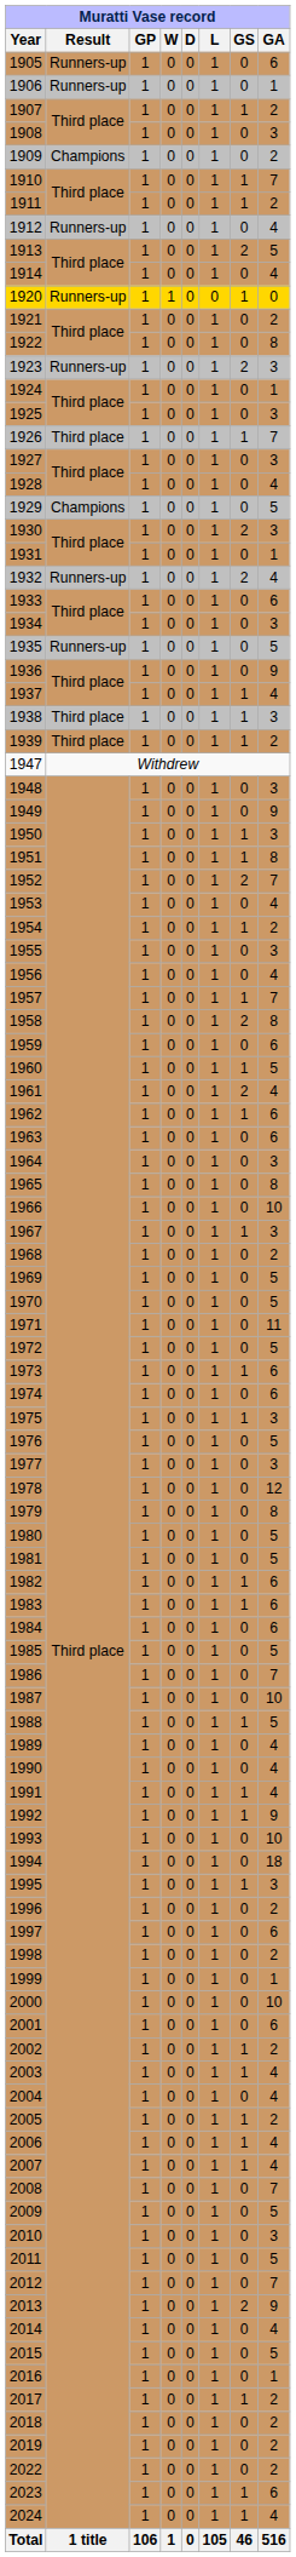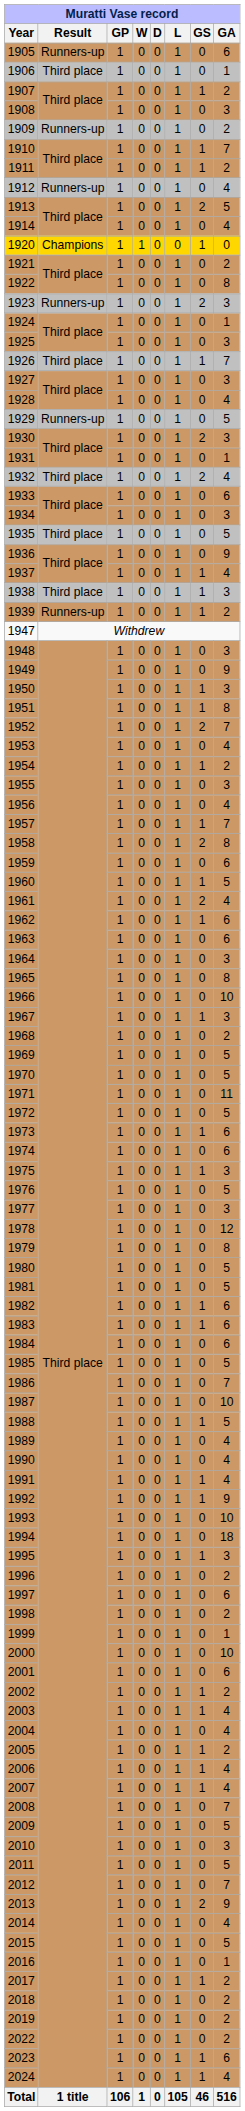1906 | Result: Runners-up -> Third place
1909 | Result: Champions -> Runners-up
1920 | Result: Runners-up -> Champions
1929 | Result: Champions -> Runners-up
1932 | Result: Runners-up -> Third place
1935 | Result: Runners-up -> Third place
1939 | Result: Third place -> Runners-up
